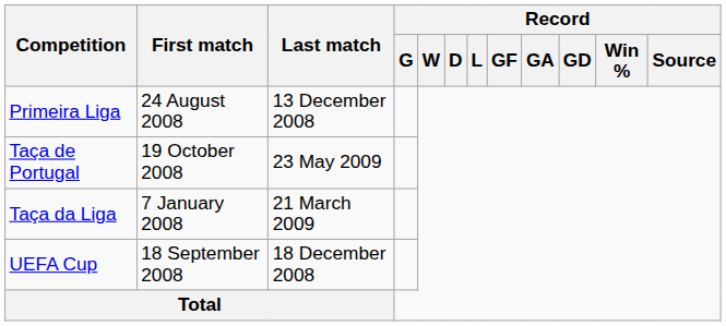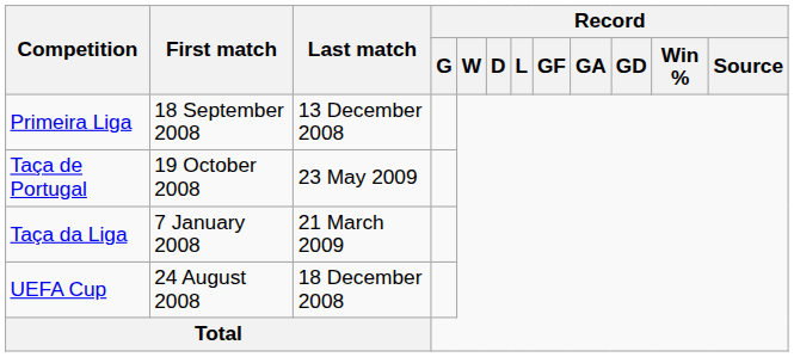Primeira Liga | First match: 24 August 2008 -> 18 September 2008
UEFA Cup | First match: 18 September 2008 -> 24 August 2008
